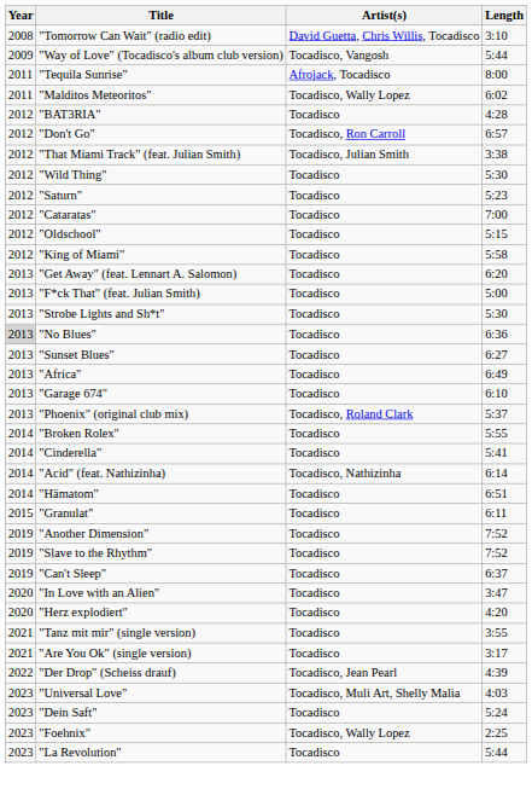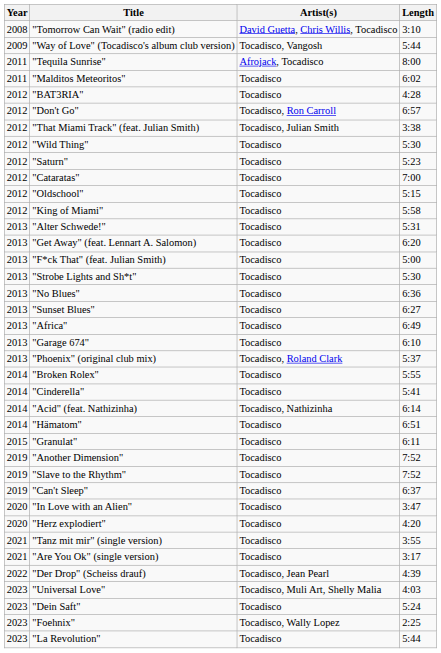"Malditos Meteoritos" | Artist(s): Tocadisco, Wally Lopez -> Tocadisco
+ row: 2013 | "Alter Schwede!" | Tocadisco | 5:31
"No Blues" | Year: lightgrey background -> no background
